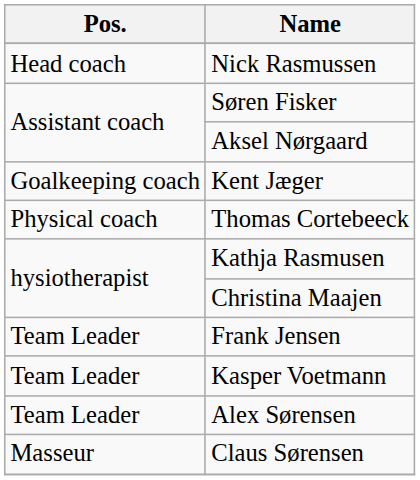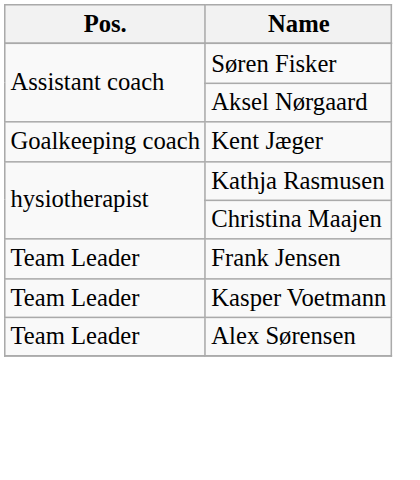- row: Head coach | Nick Rasmussen
- row: Physical coach | Thomas Cortebeeck
- row: Masseur | Claus Sørensen
